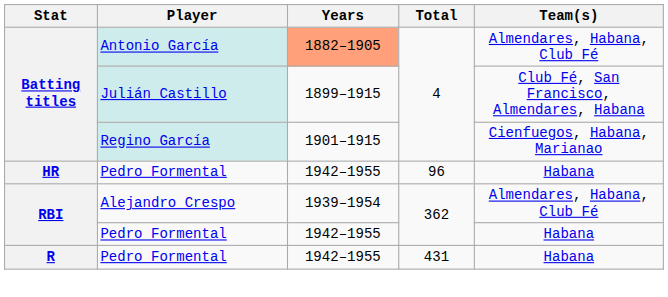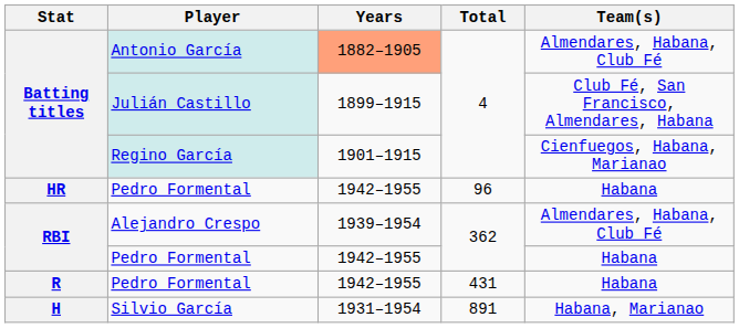+ row: H | Silvio García | 1931–1954 | 891 | Habana, Marianao
